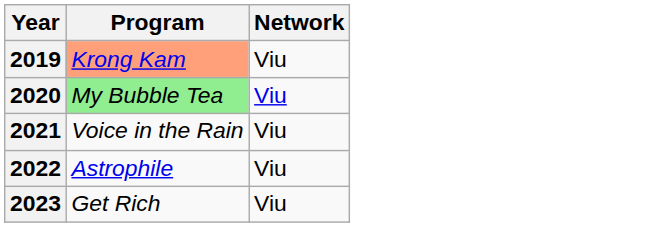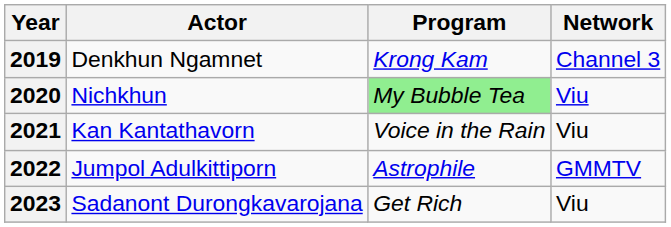+ column: Actor | Denkhun Ngamnet | Nichkhun | Kan Kantathavorn | Jumpol Adulkittiporn | Sadanont Durongkavarojana
2019 | Program: lightsalmon background -> no background
2019 | Network: Viu -> Channel 3
2022 | Network: Viu -> GMMTV
